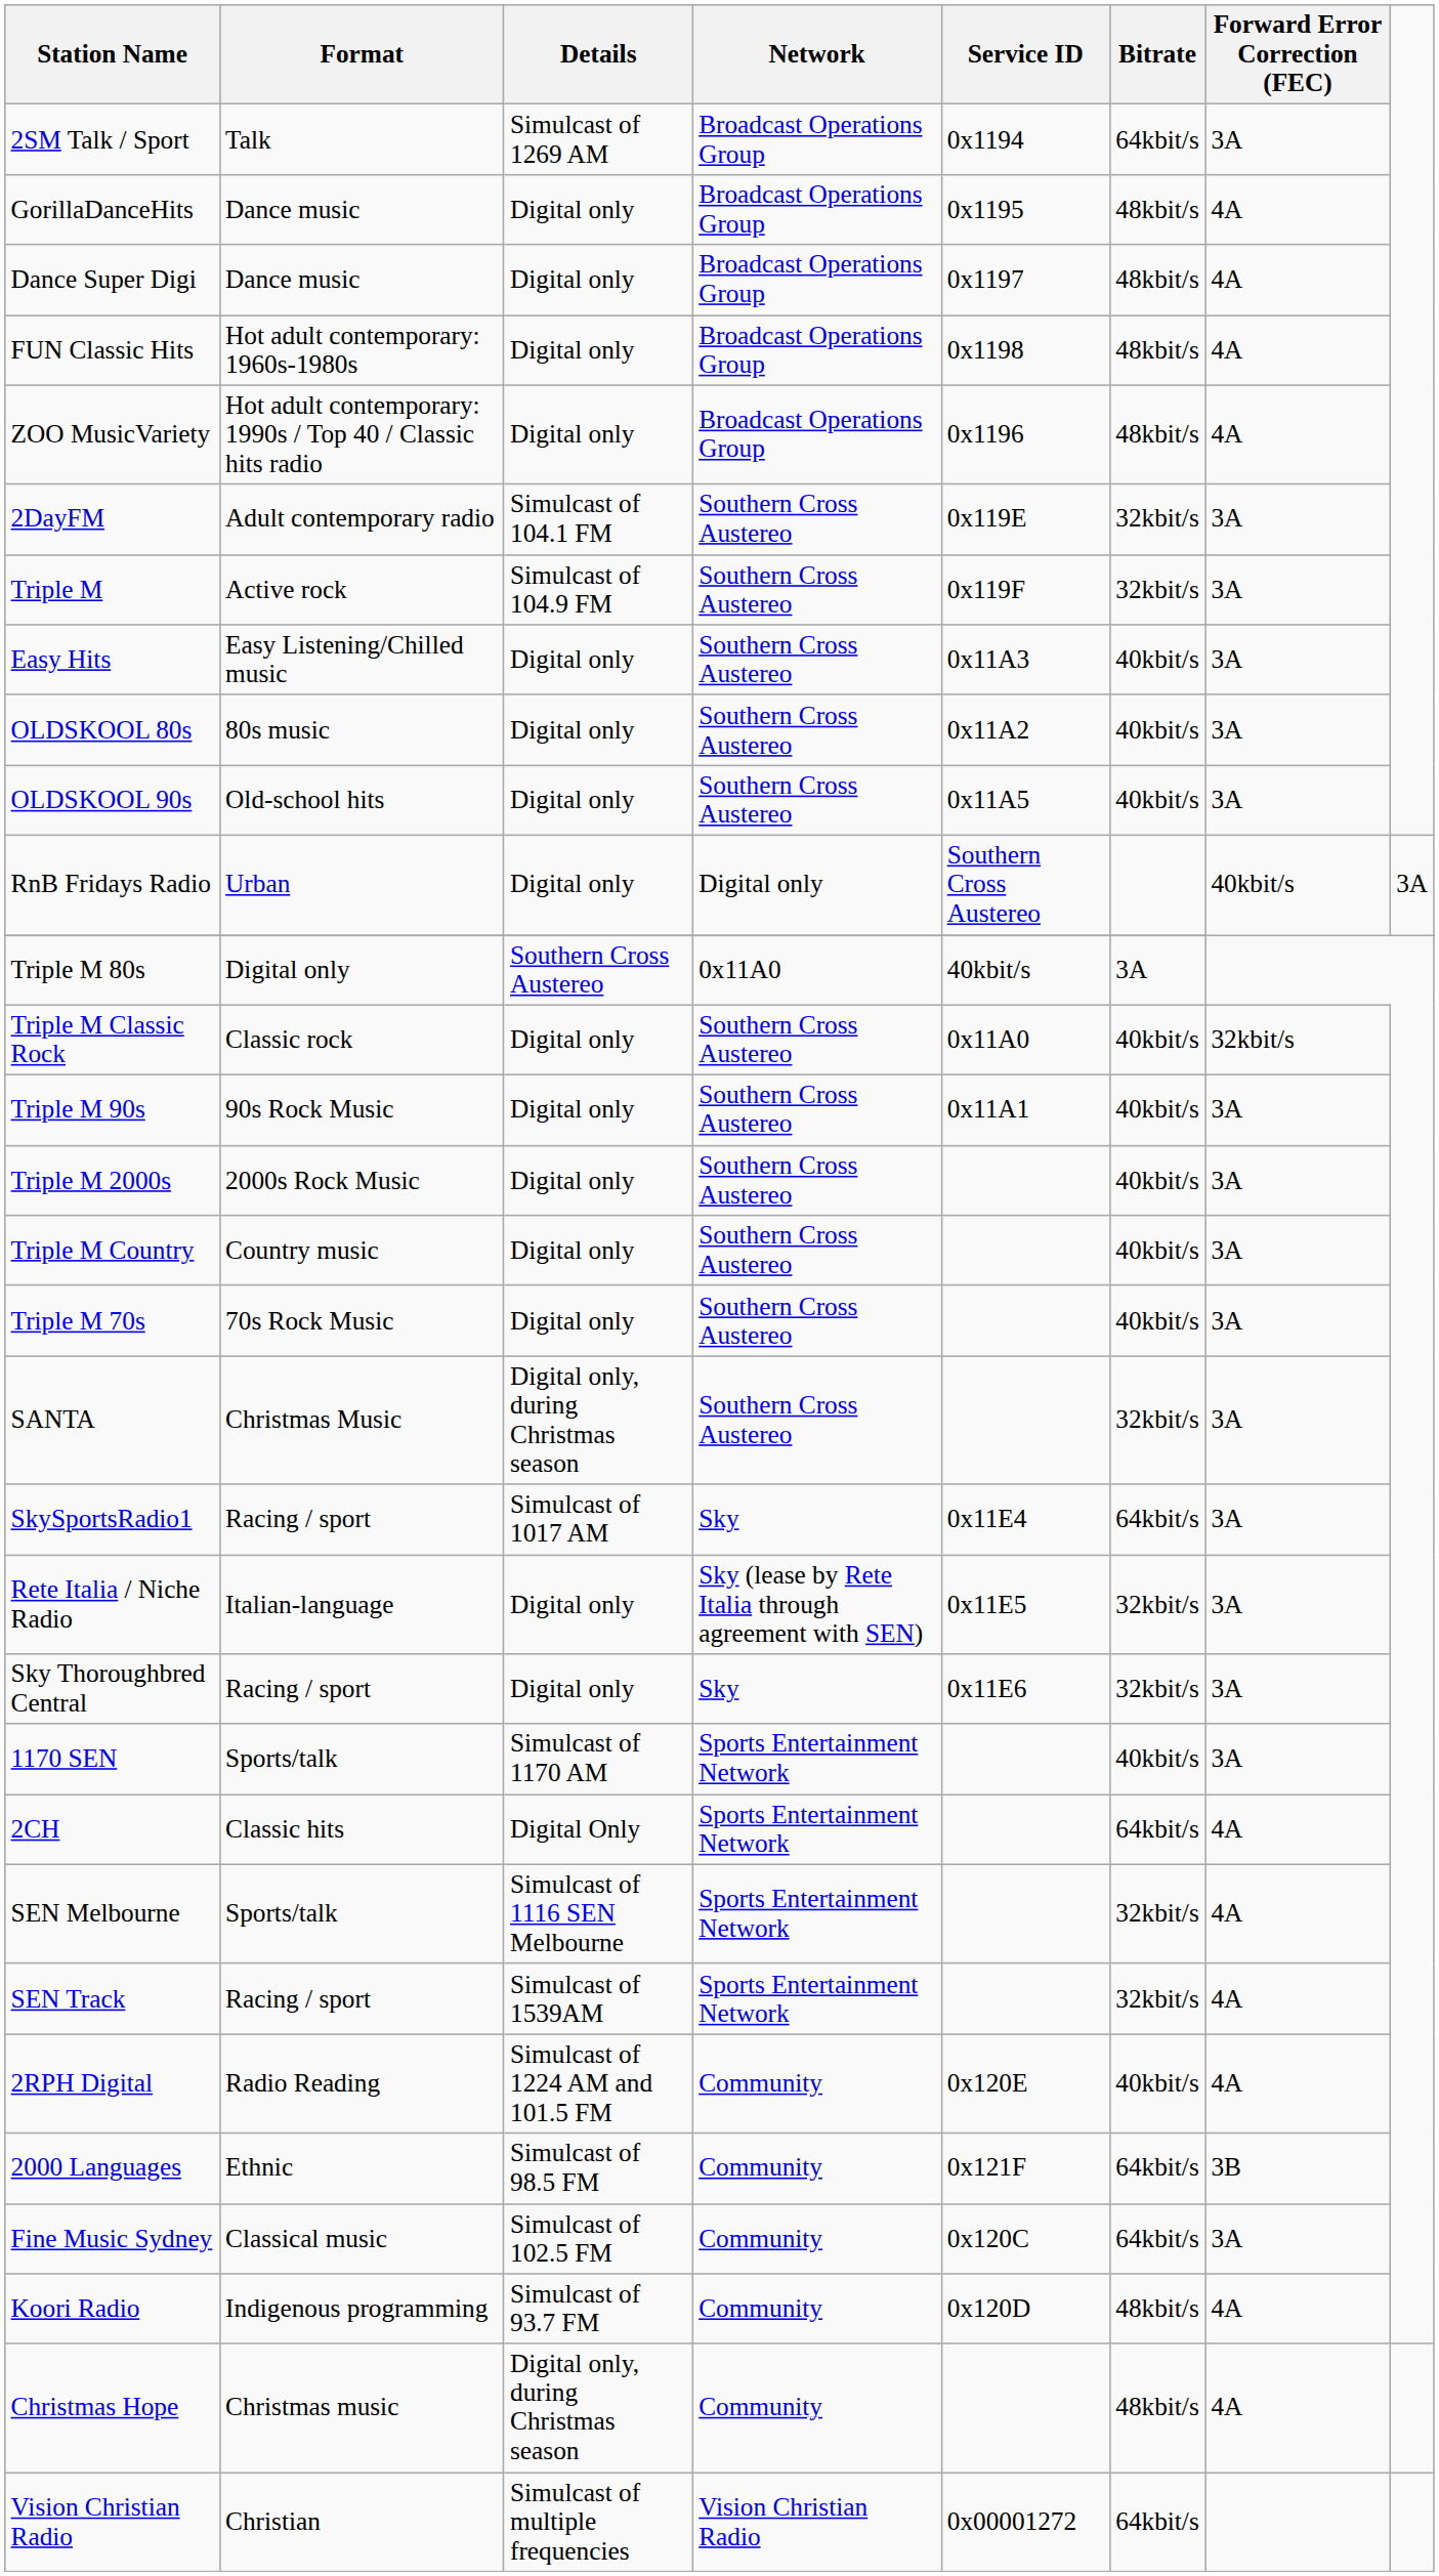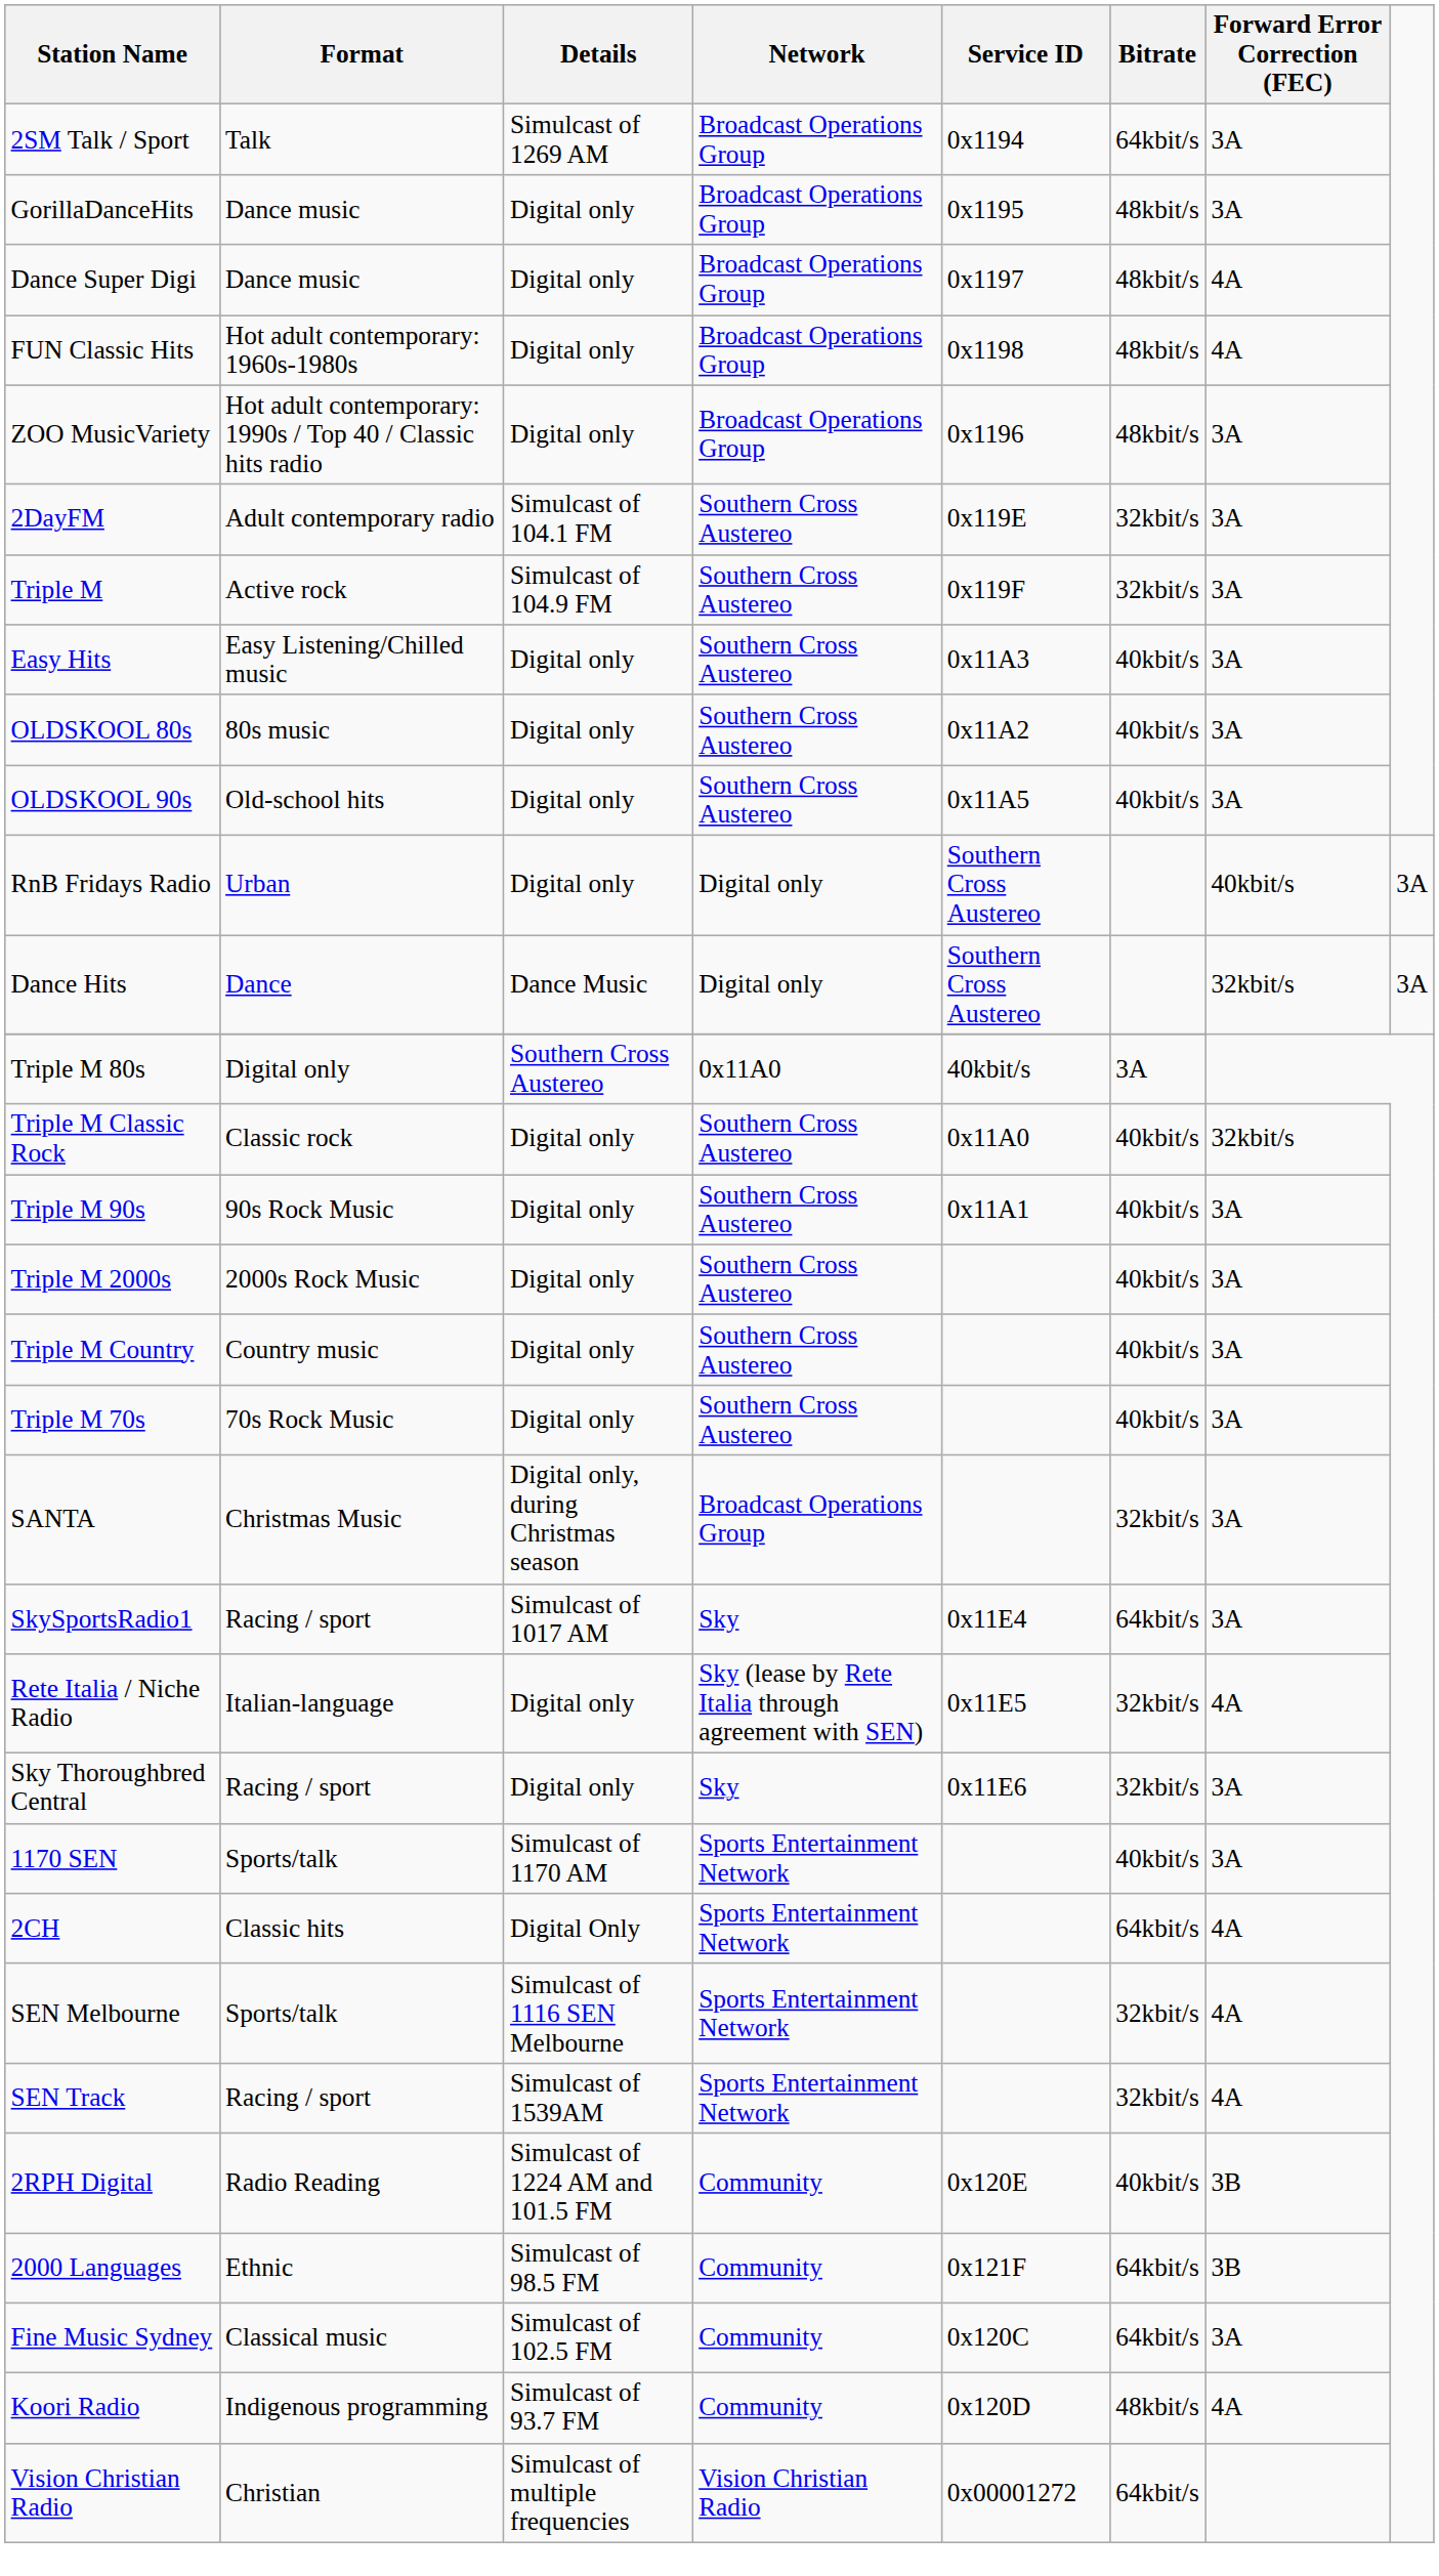GorillaDanceHits | Forward Error Correction (FEC): 4A -> 3A
ZOO MusicVariety | Forward Error Correction (FEC): 4A -> 3A
+ row: Dance Hits | Dance | Dance Music | Digital only | Southern Cross Austereo | 32kbit/s | 3A
SANTA | Network: Southern Cross Austereo -> Broadcast Operations Group
Rete Italia / Niche Radio | Forward Error Correction (FEC): 3A -> 4A
2RPH Digital | Forward Error Correction (FEC): 4A -> 3B
- row: Christmas Hope | Christmas music | Digital only, during Christmas season | Community | 48kbit/s | 4A
